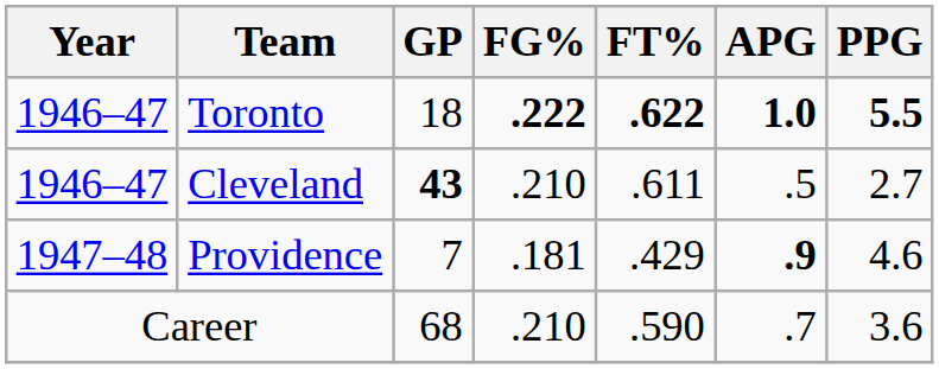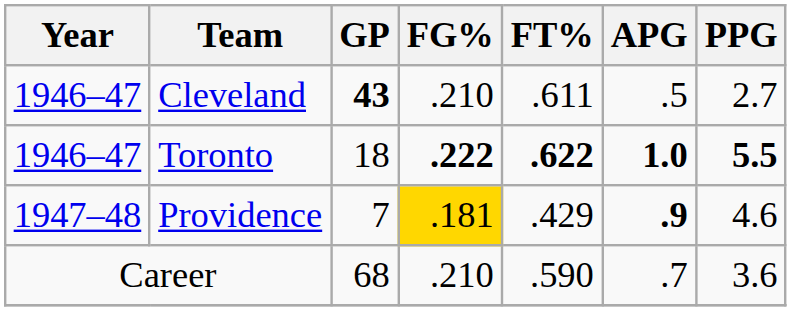rows swapped: Toronto <-> Cleveland
Providence | FG%: no background -> gold background
